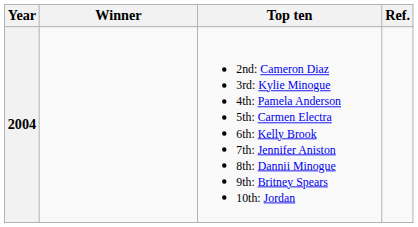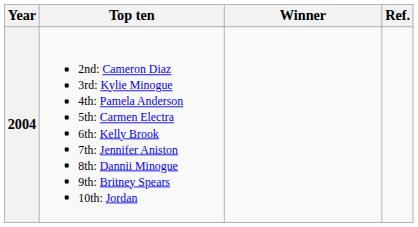columns swapped: Winner <-> Top ten
